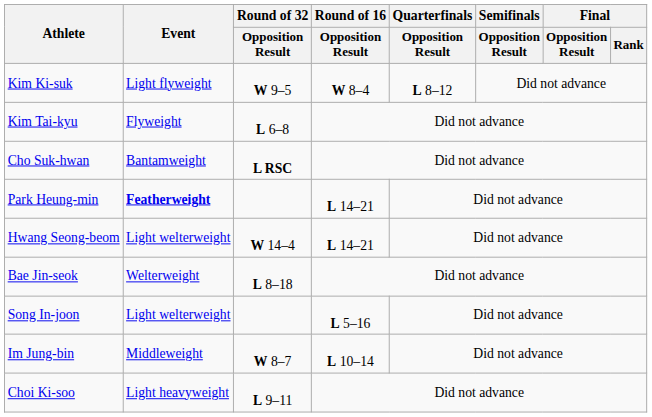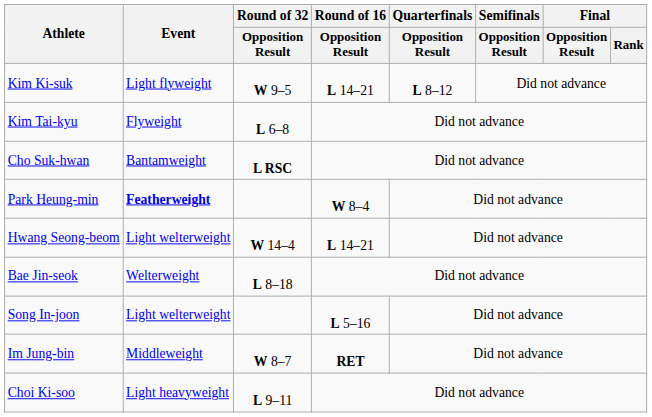Kim Ki-suk | Round of 16 / Opposition Result: W 8–4 -> L 14–21
Park Heung-min | Round of 16 / Opposition Result: L 14–21 -> W 8–4
Im Jung-bin | Round of 16 / Opposition Result: L 10–14 -> RET
